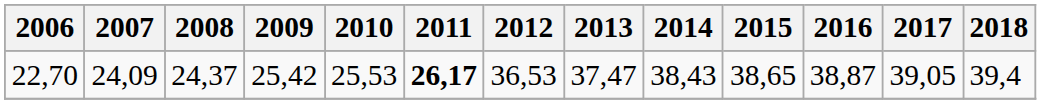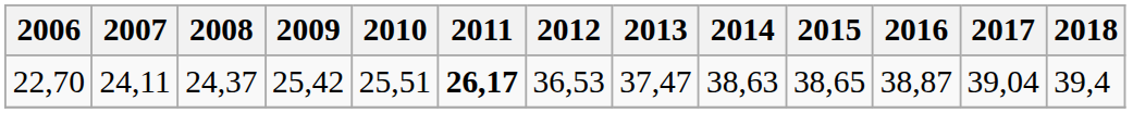22,70 | 2007: 24,09 -> 24,11
22,70 | 2010: 25,53 -> 25,51
22,70 | 2014: 38,43 -> 38,63
22,70 | 2017: 39,05 -> 39,04
